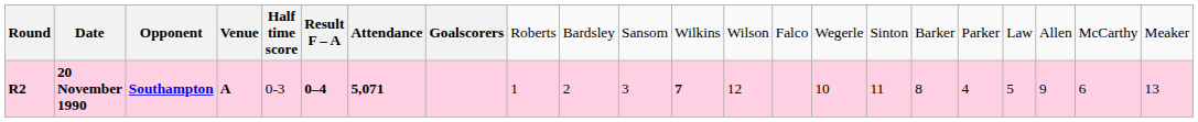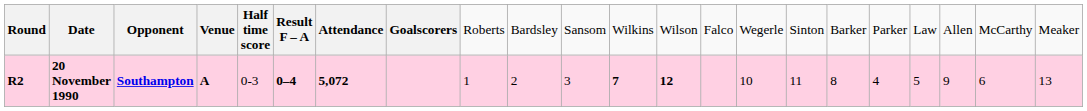20 November 1990 | column 7: 5,071 -> 5,072
20 November 1990 | column 13: normal -> bold
